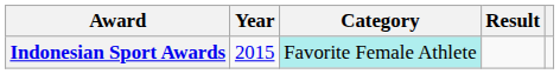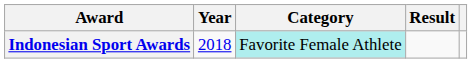Indonesian Sport Awards | Year: 2015 -> 2018
